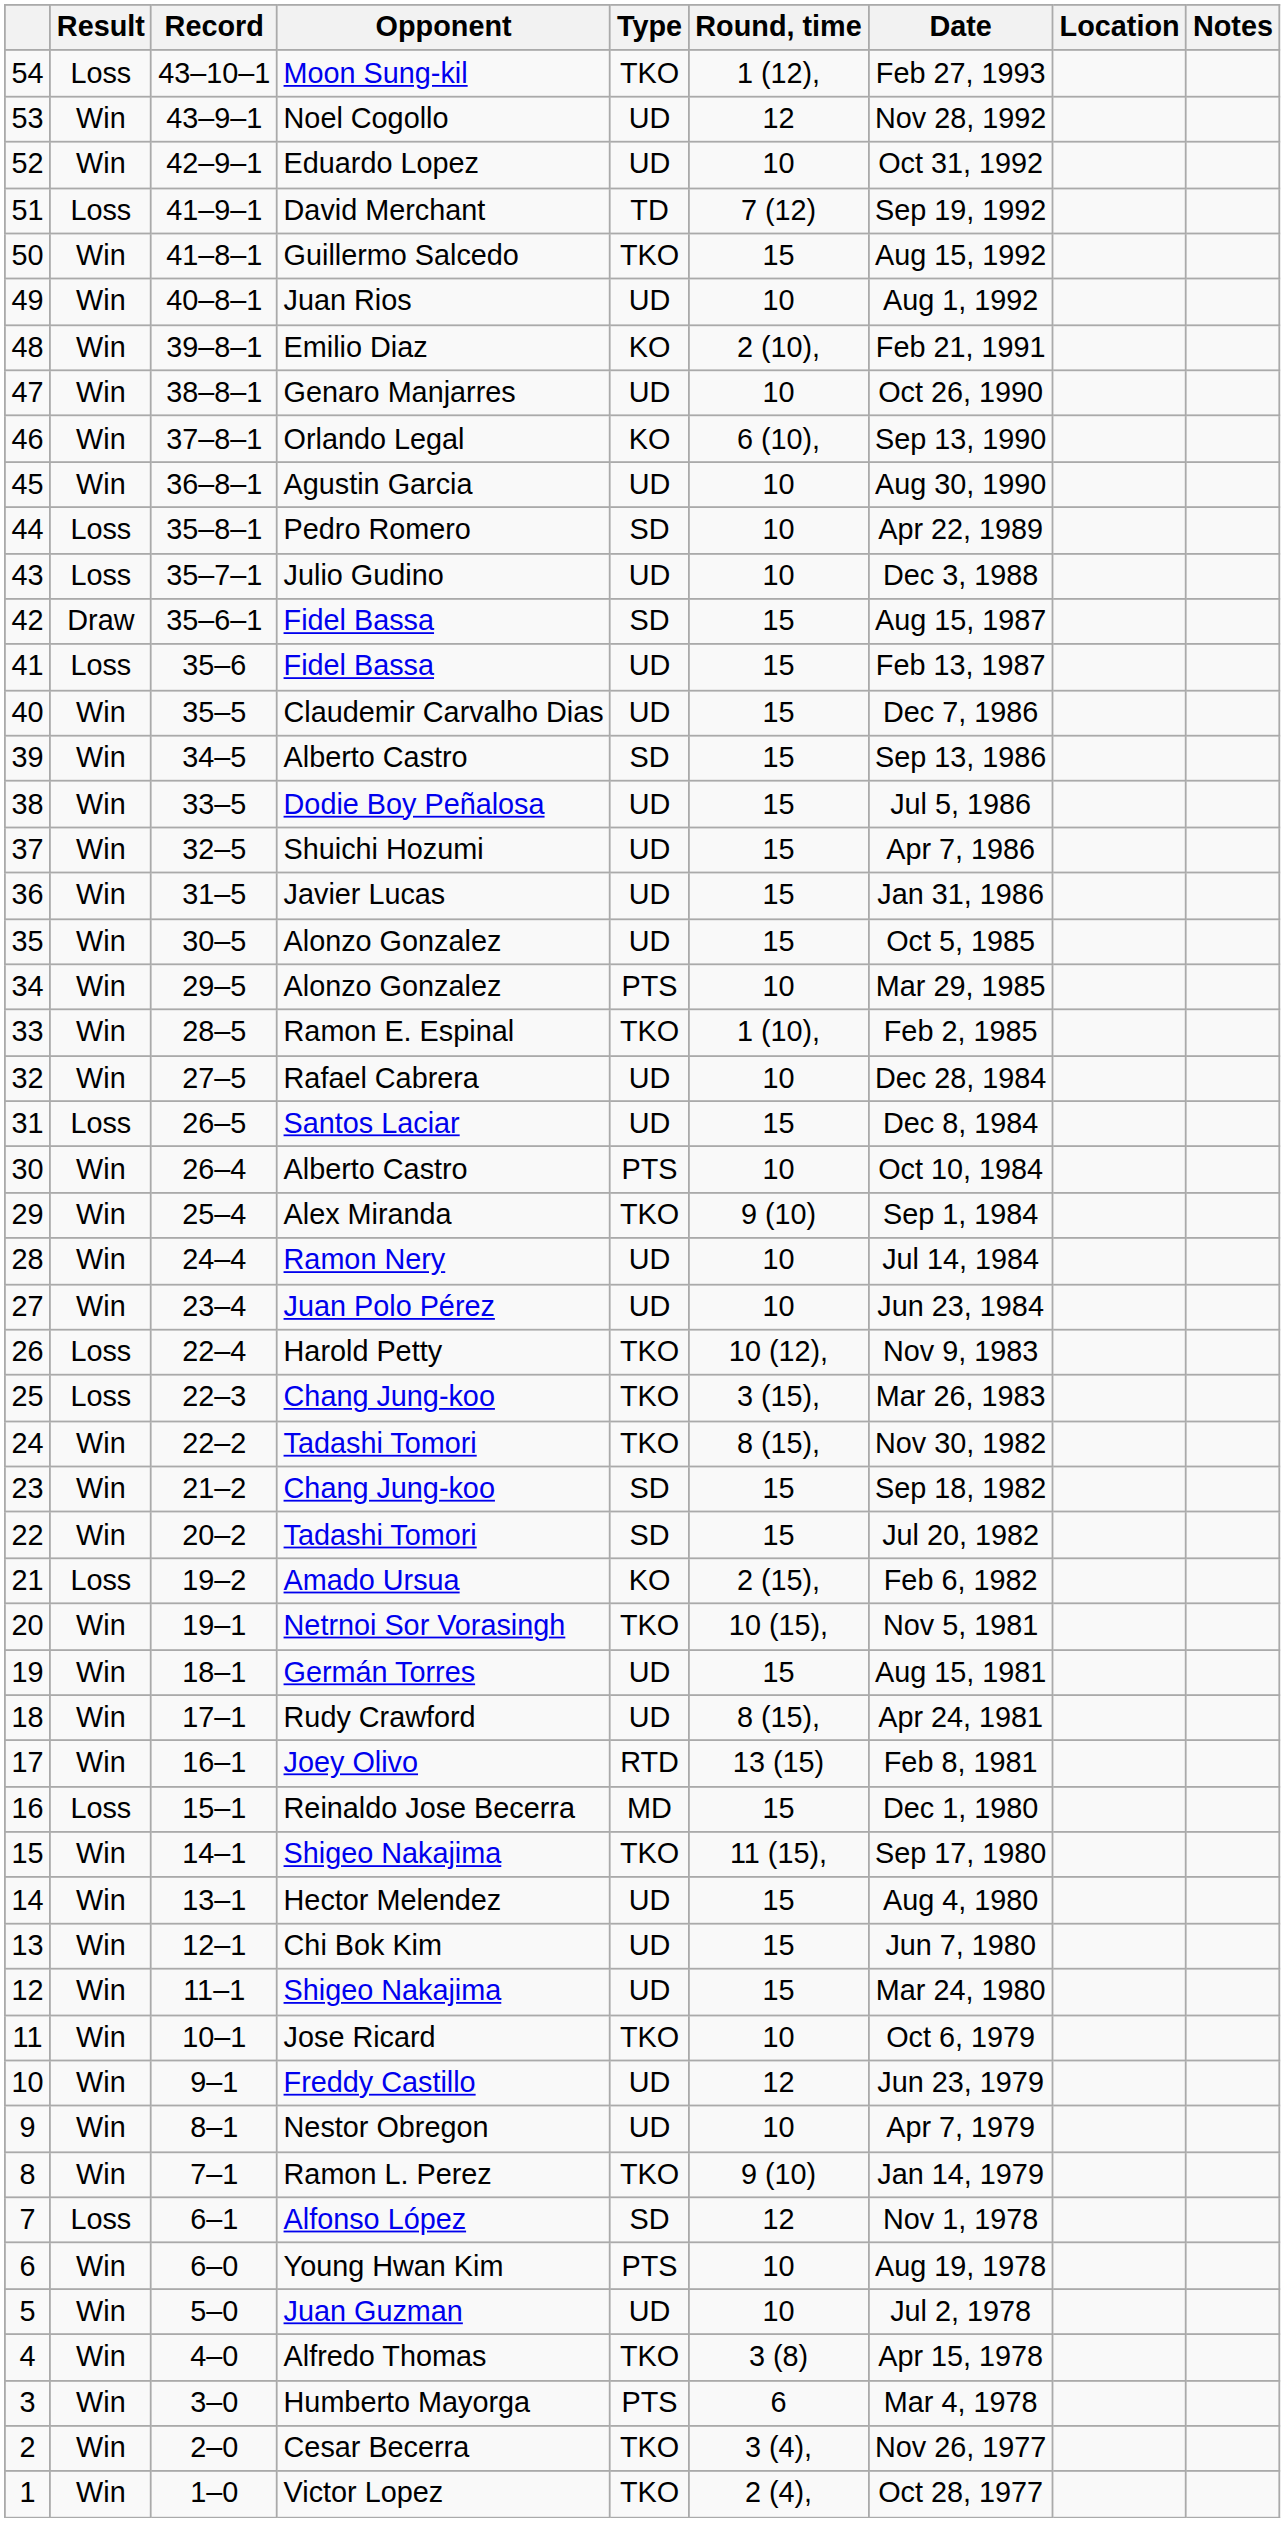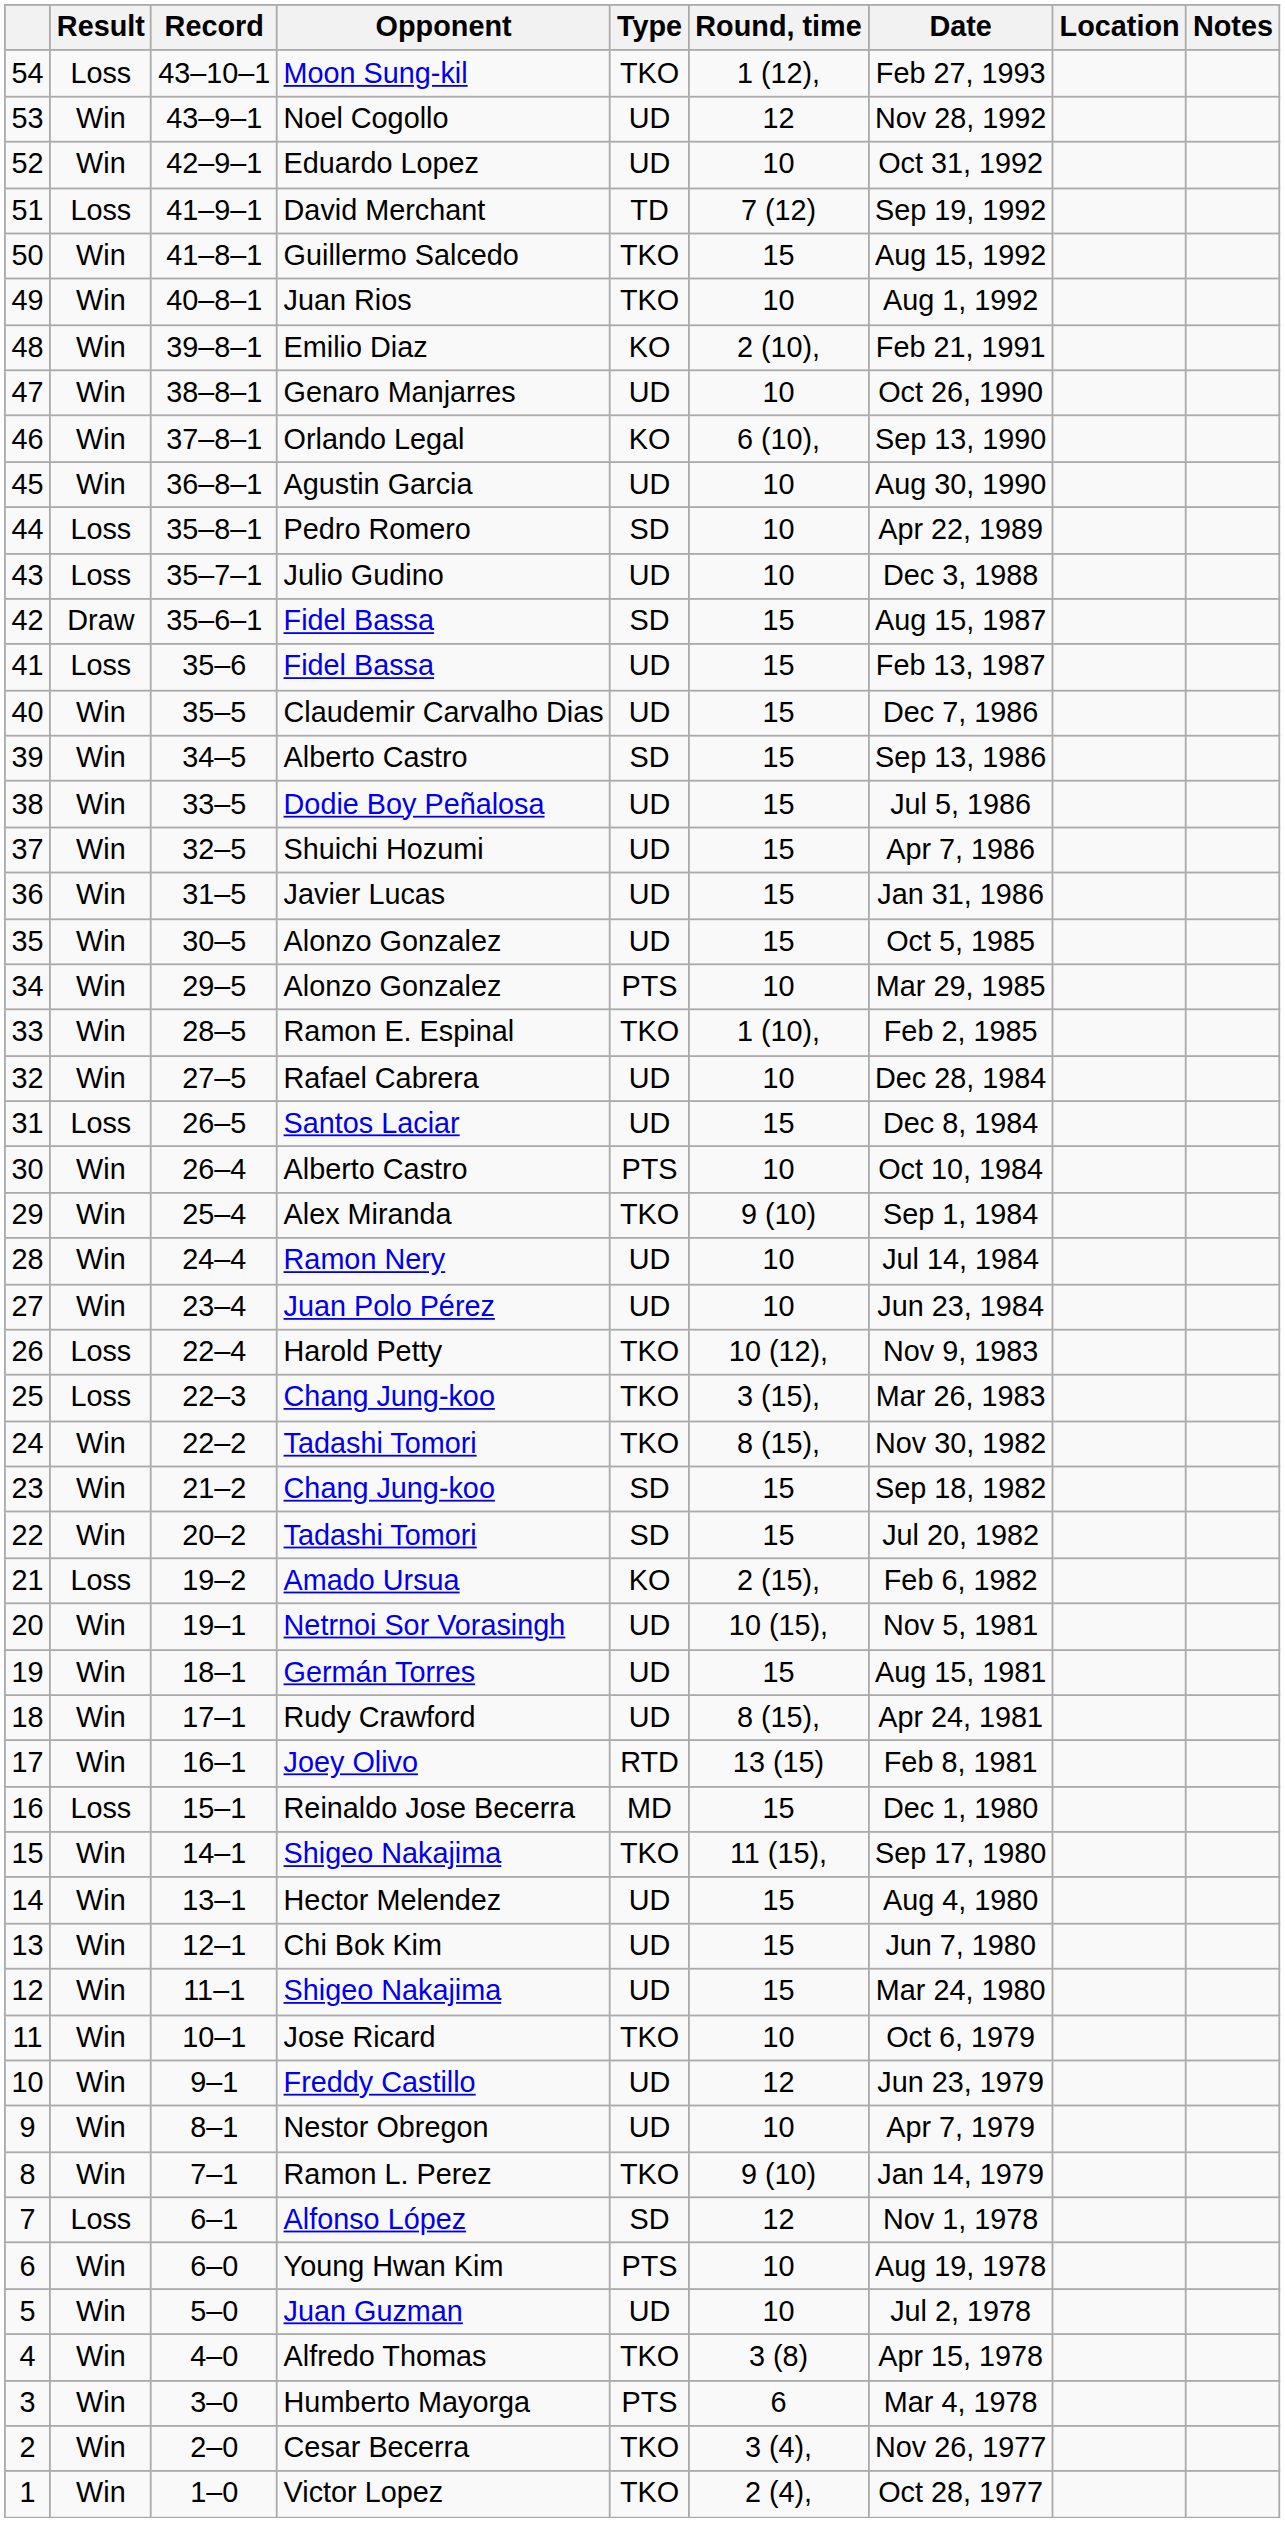49 | Type: UD -> TKO
20 | Type: TKO -> UD
